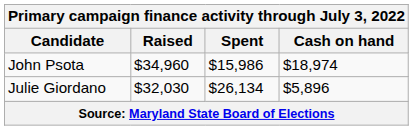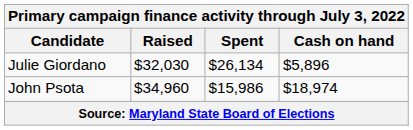rows swapped: Julie Giordano <-> John Psota
